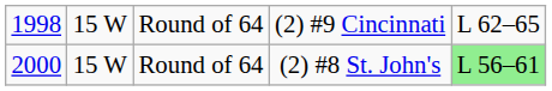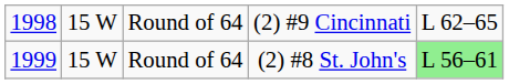Round of 64 / (2) #8 St. John's | column 1: 2000 -> 1999
